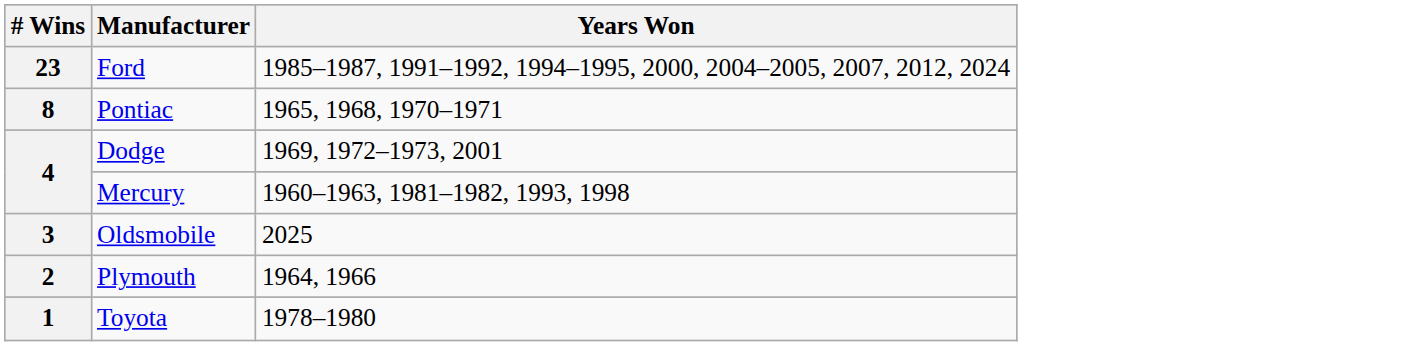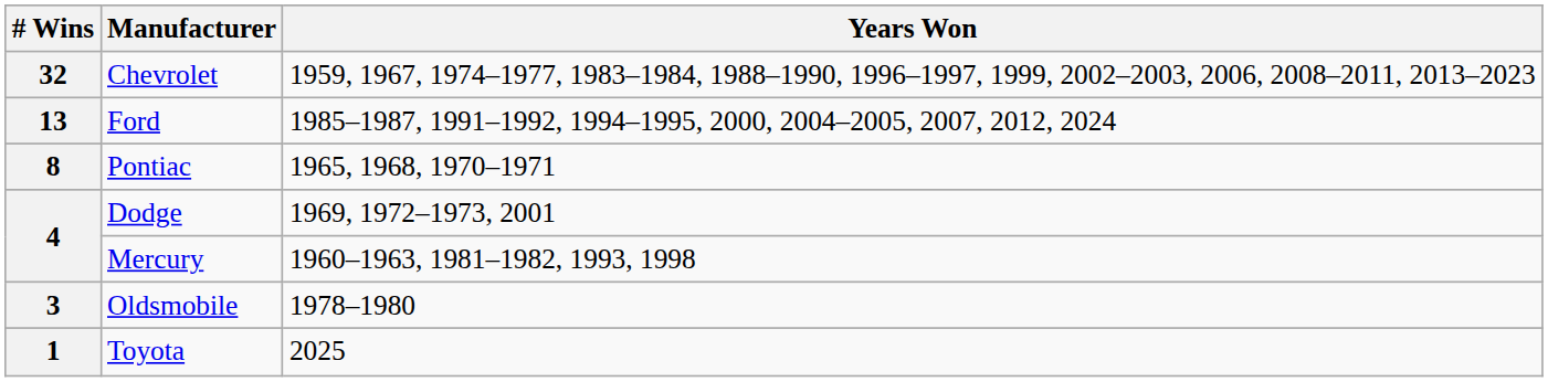+ row: 32 | Chevrolet | 1959, 1967, 1974–1977, 1983–1984, 1988–1990, 1996–1997, 1999, 2002–2003, 2006, 2008–2011, 2013–2023
Ford | # Wins: 23 -> 13
Oldsmobile | Years Won: 2025 -> 1978–1980
- row: 2 | Plymouth | 1964, 1966
Toyota | Years Won: 1978–1980 -> 2025
